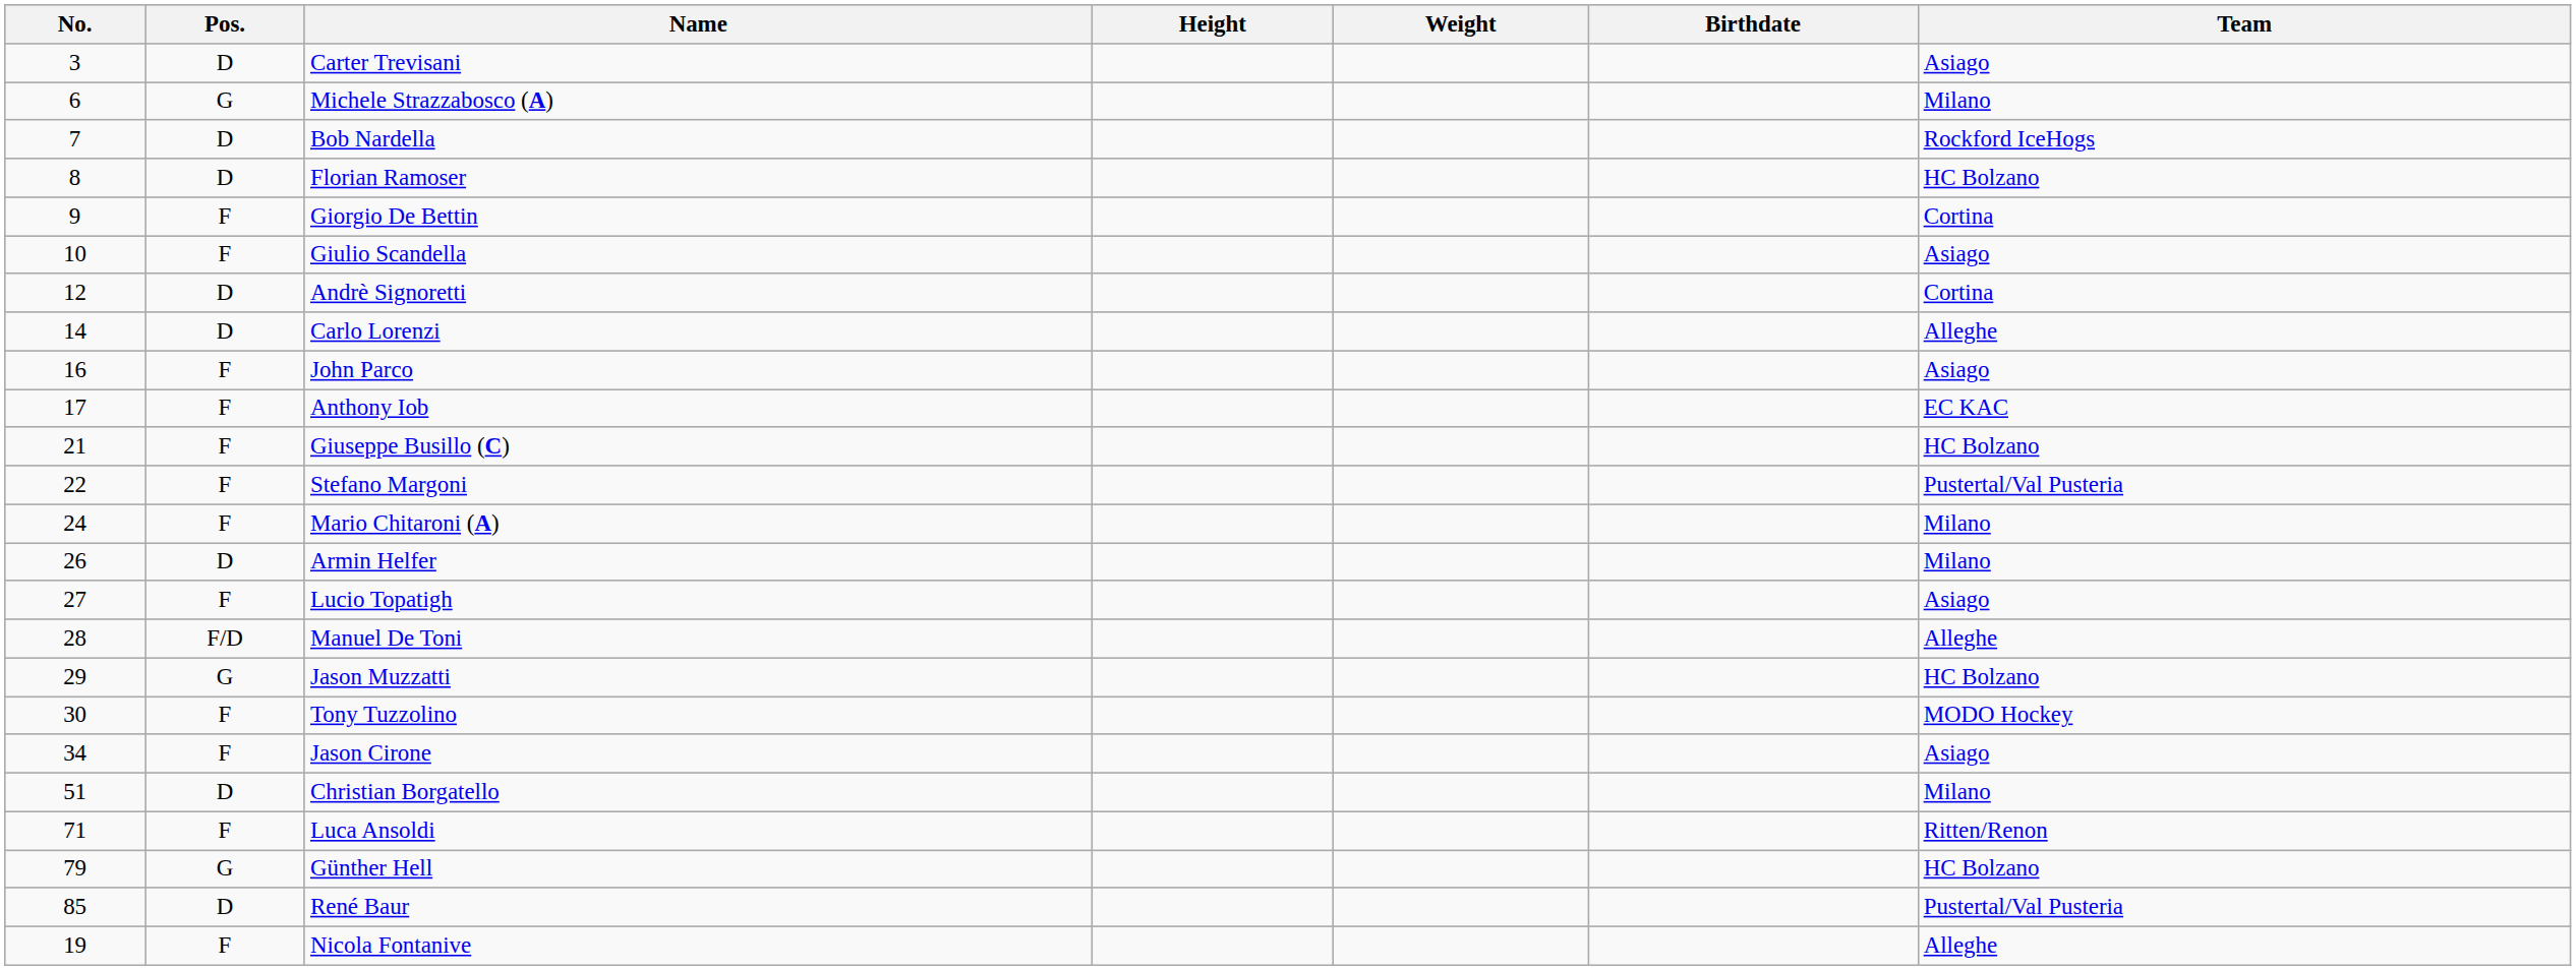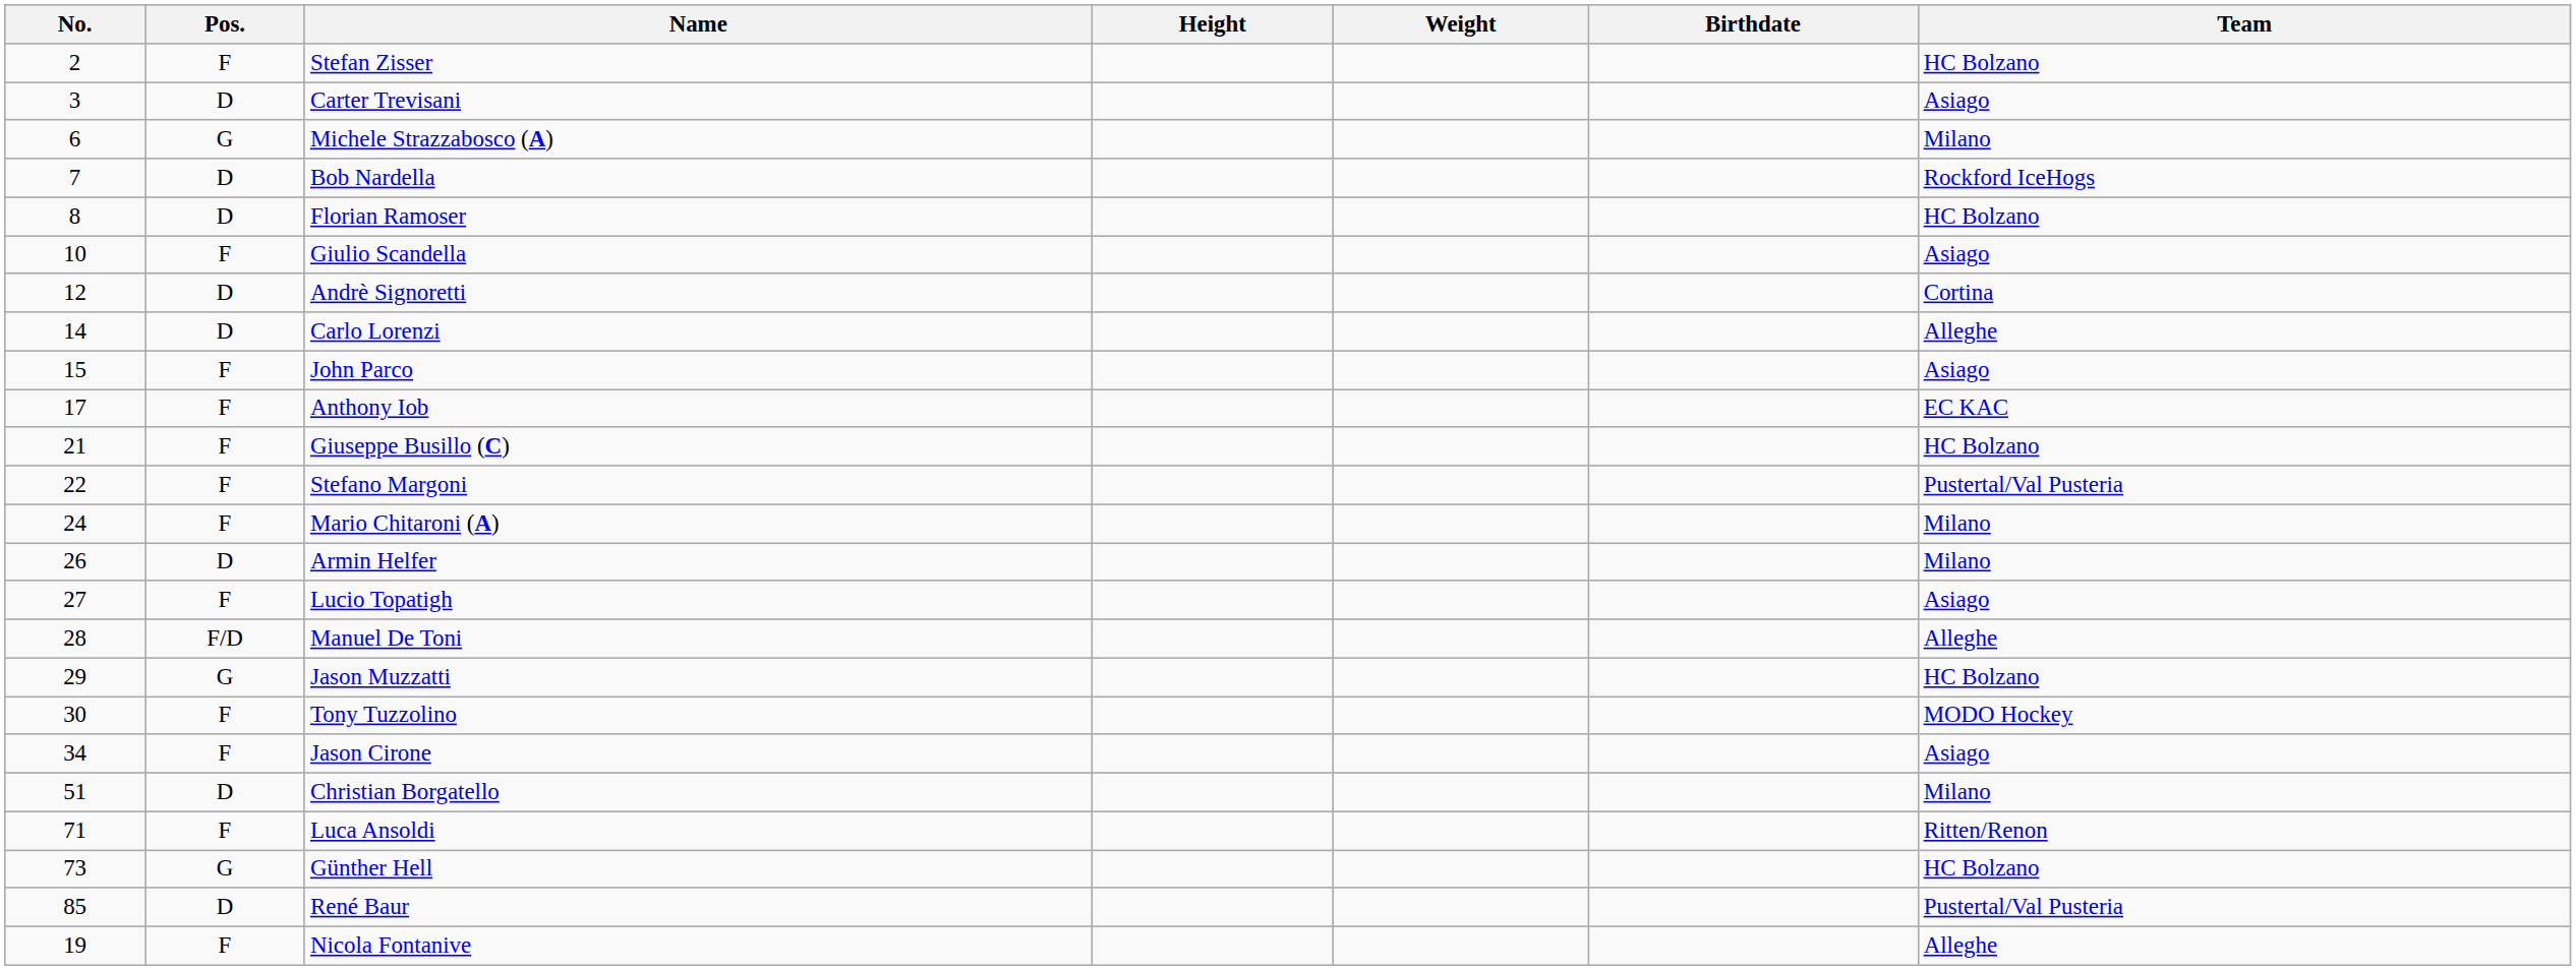+ row: 2 | F | Stefan Zisser | HC Bolzano
- row: 9 | F | Giorgio De Bettin | Cortina
John Parco | No.: 16 -> 15
Günther Hell | No.: 79 -> 73
